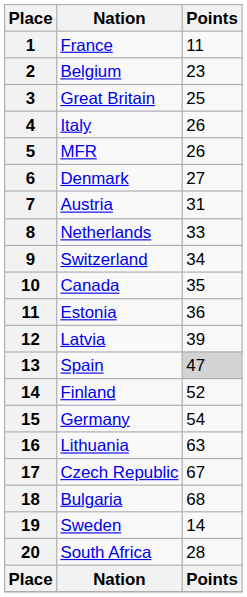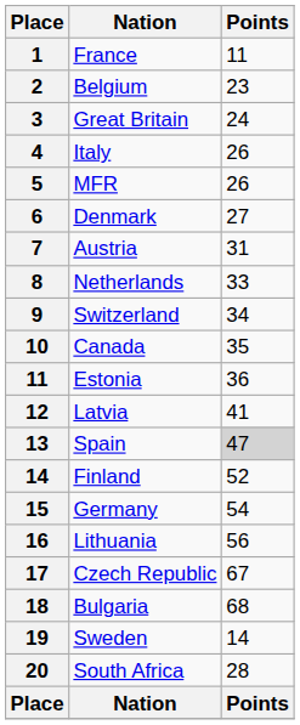Great Britain | Points: 25 -> 24
Latvia | Points: 39 -> 41
Lithuania | Points: 63 -> 56
